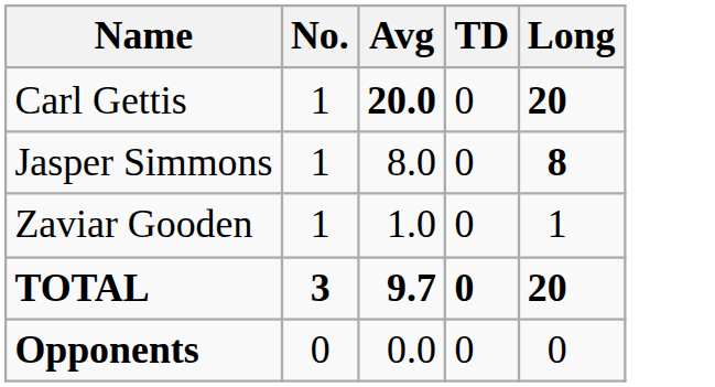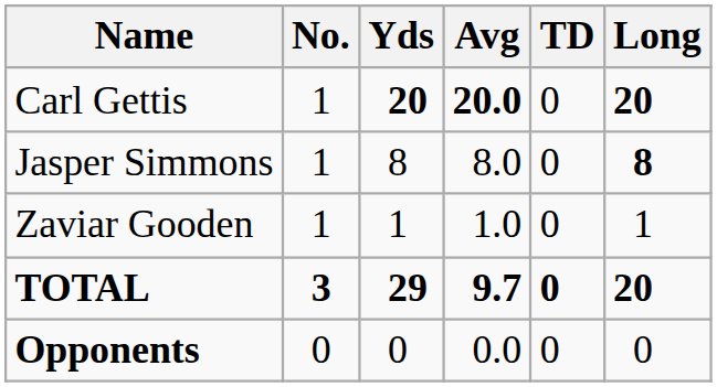+ column: Yds | 20 | 8 | 1 | 29 | 0
